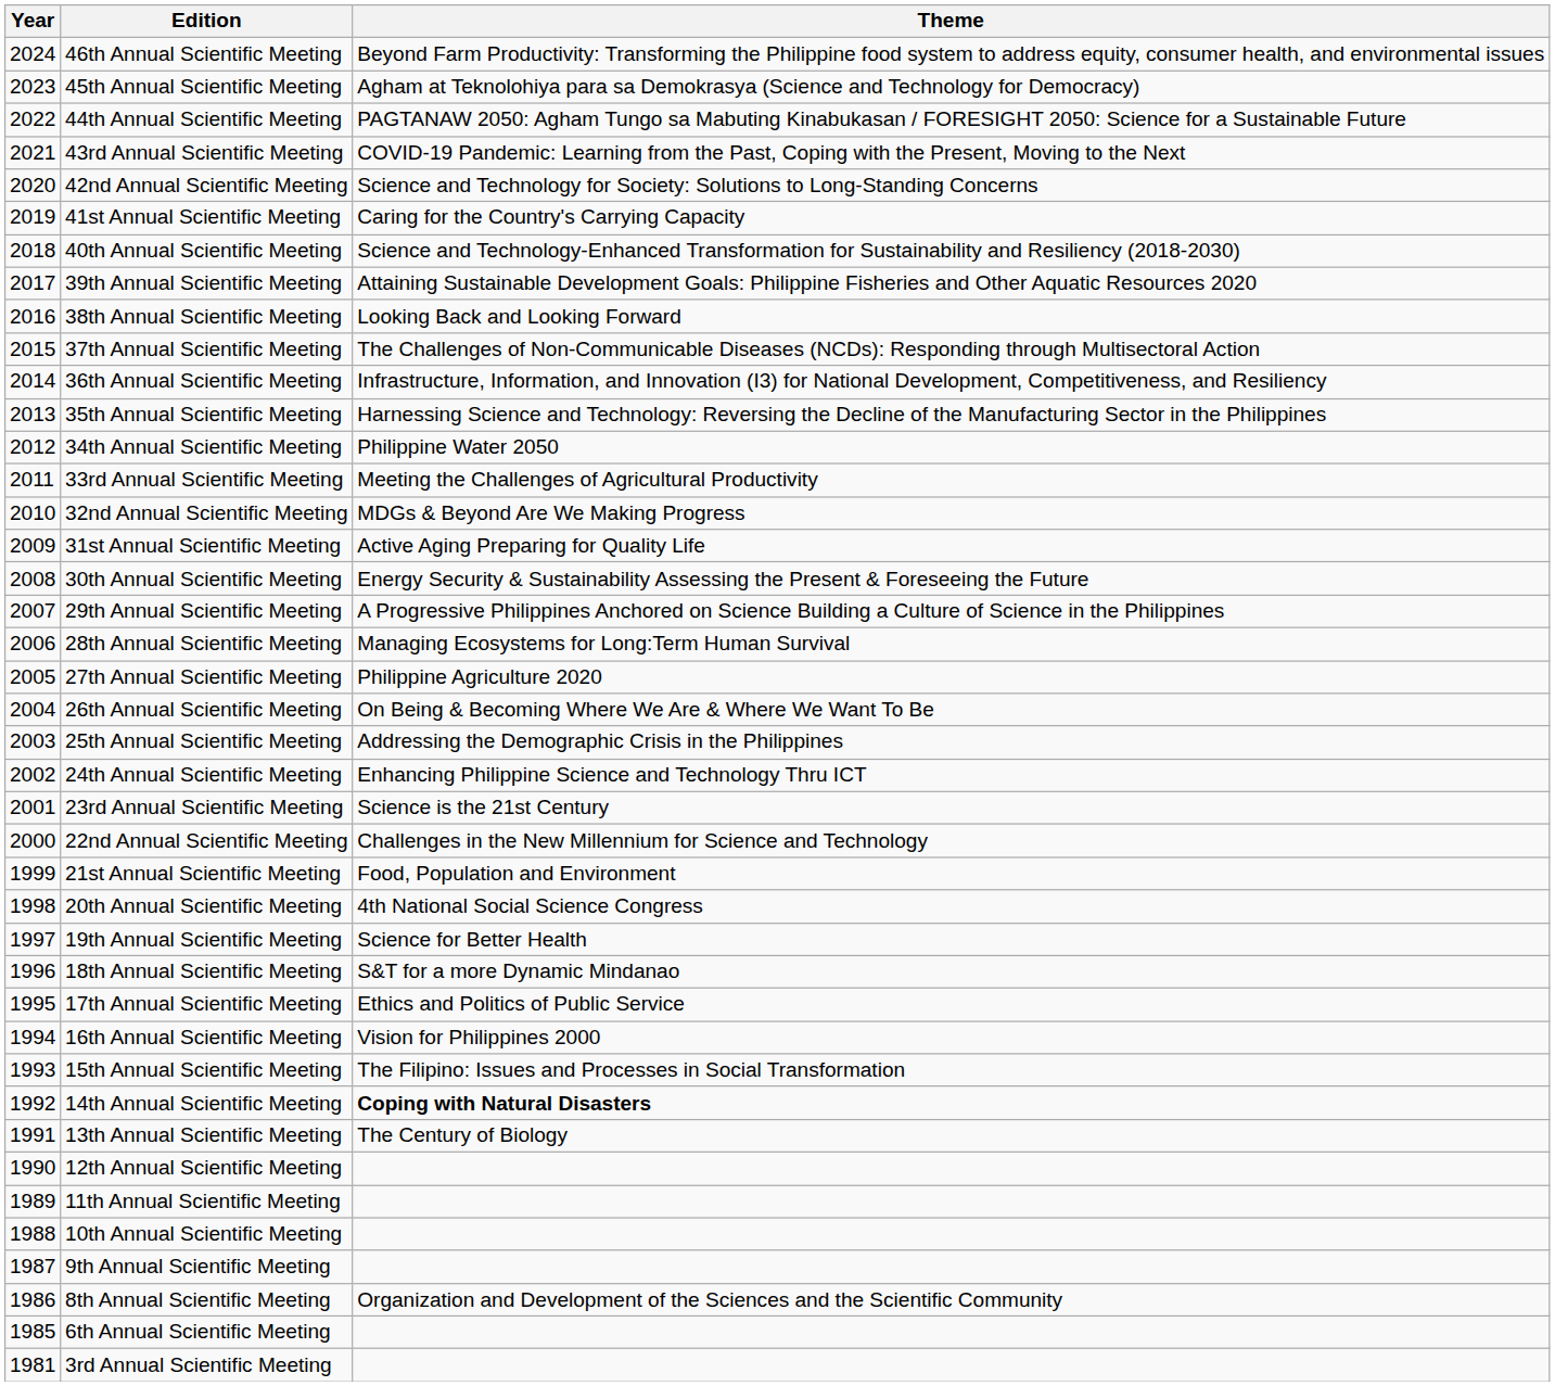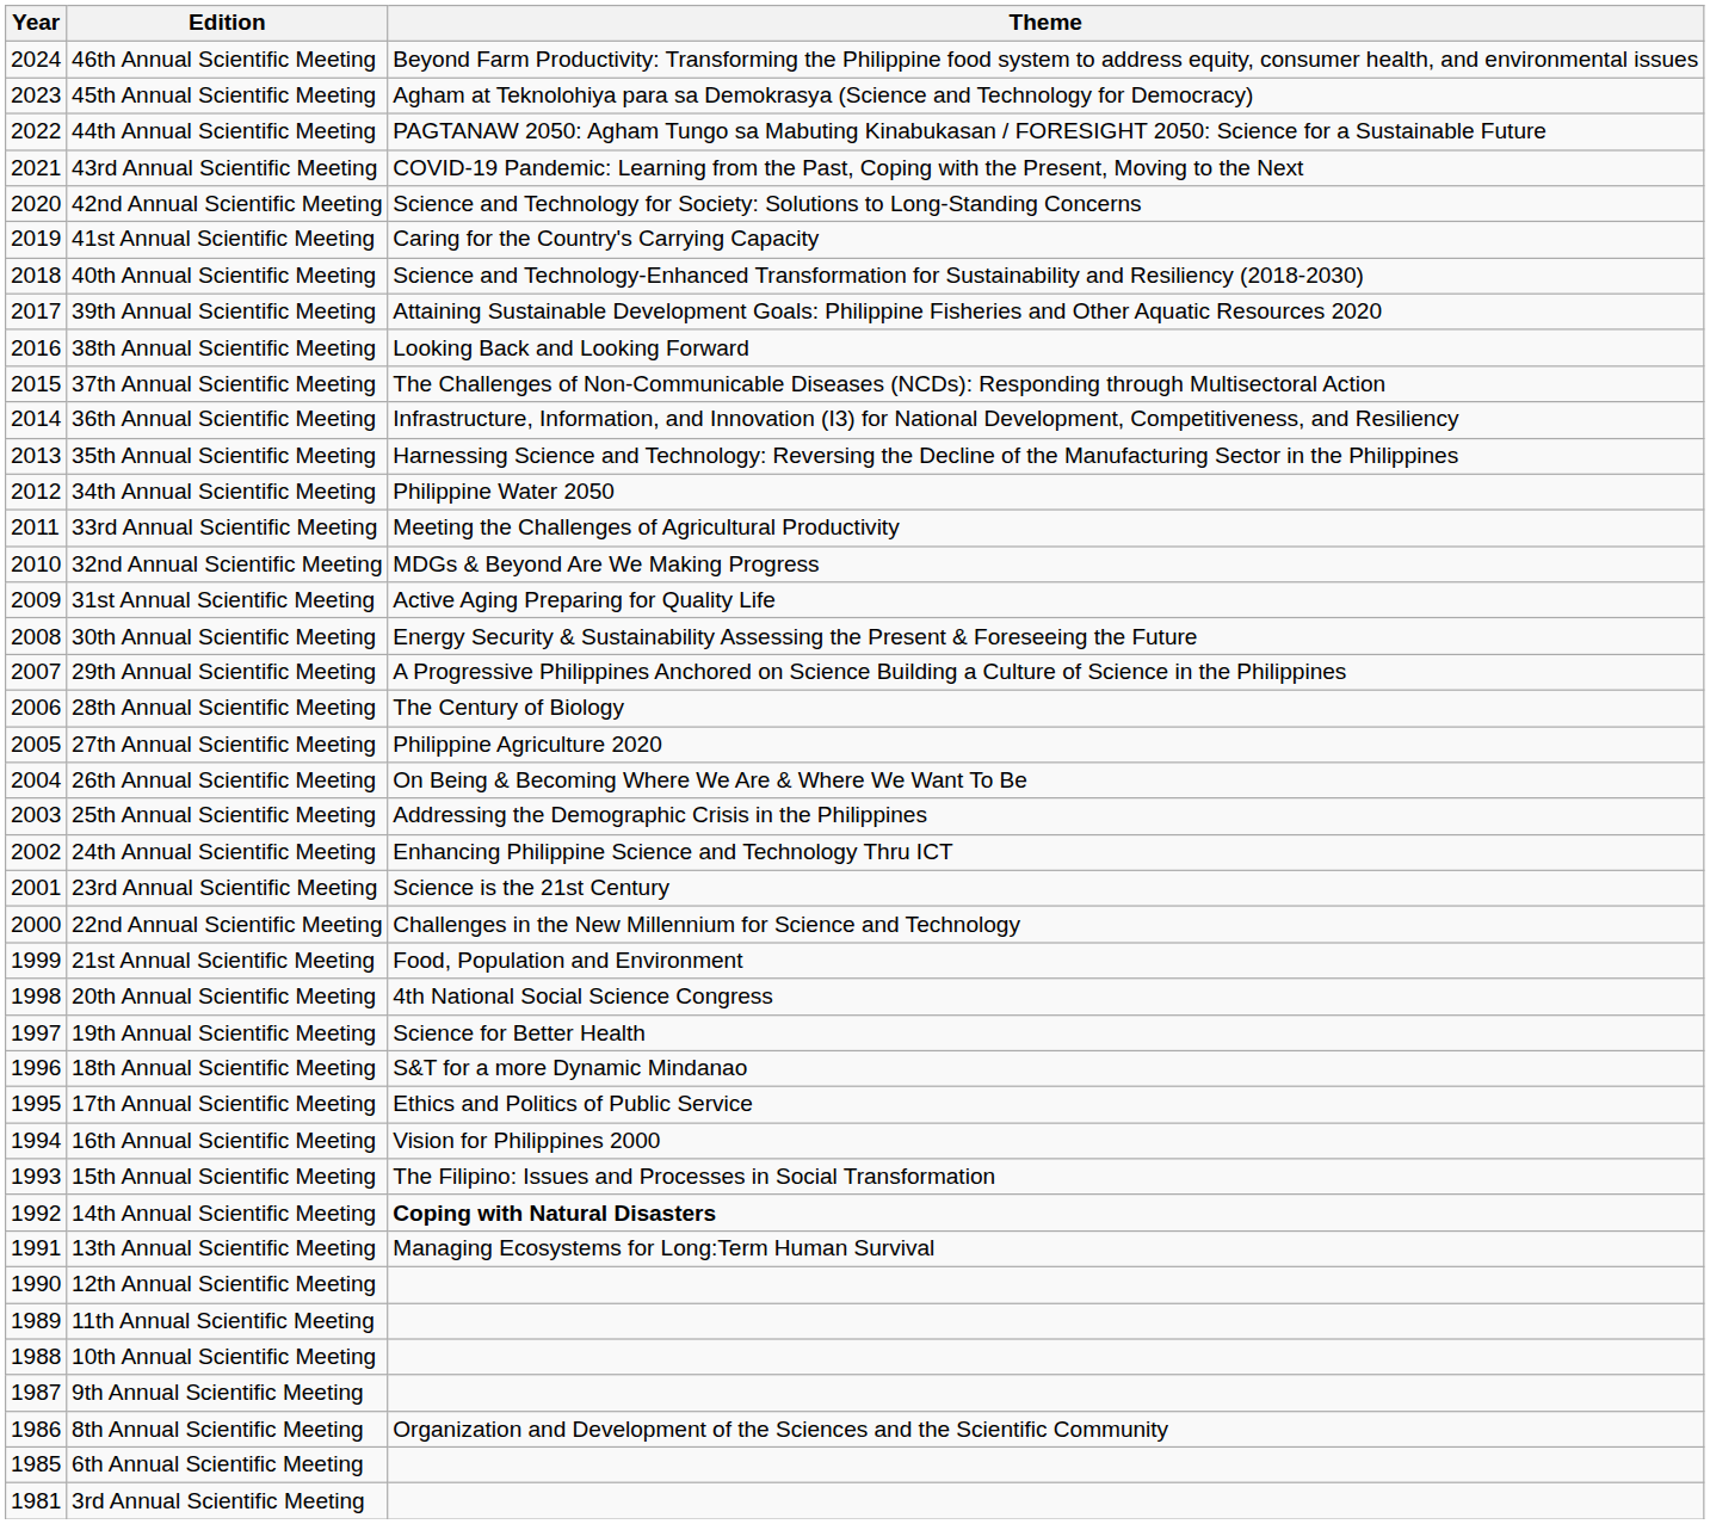28th Annual Scientific Meeting | Theme: Managing Ecosystems for Long:Term Human Survival -> The Century of Biology
13th Annual Scientific Meeting | Theme: The Century of Biology -> Managing Ecosystems for Long:Term Human Survival
